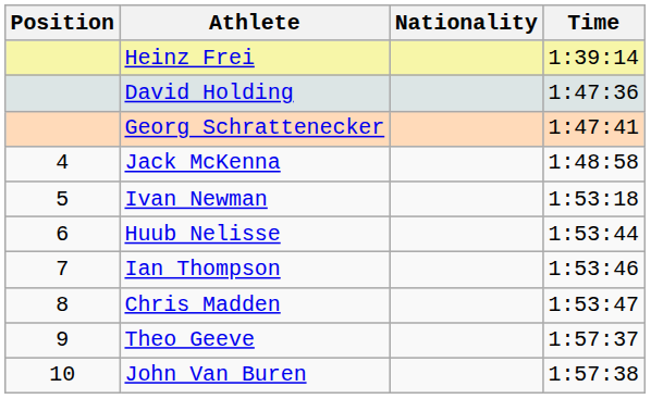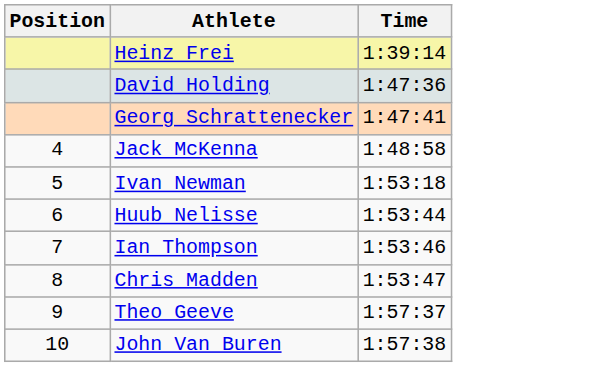- column: Nationality
